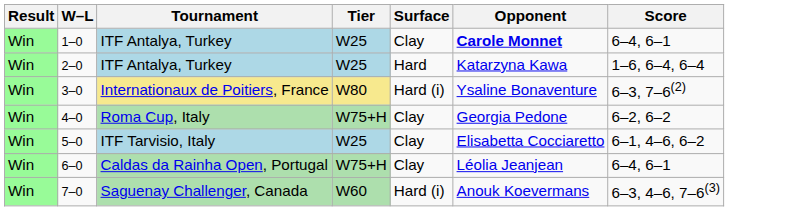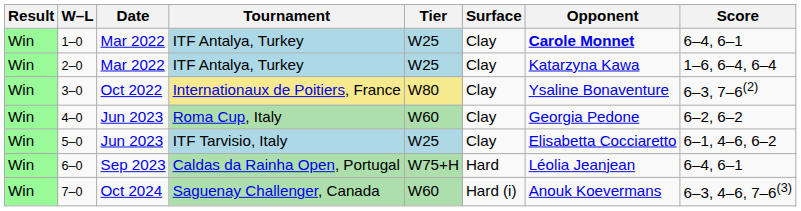+ column: Date | Mar 2022 | Mar 2022 | Oct 2022 | Jun 2023 | Jun 2023 | Sep 2023 | Oct 2024
2–0 | Surface: Hard -> Clay
3–0 | Surface: Hard (i) -> Clay
4–0 | Tier: W75+H -> W60
6–0 | Surface: Clay -> Hard
